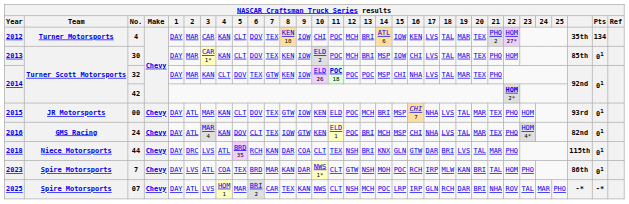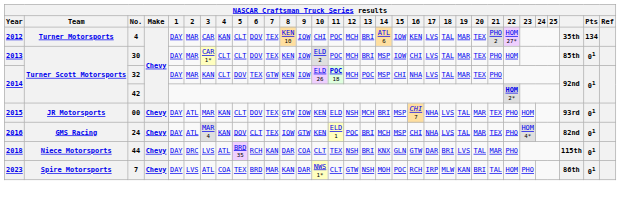30 | 4: KAN -> CLT
32 | 12: POC -> MCH
00 | 12: POC -> NSH
- row: 2025 | Spire Motorsports | 07 | Chevy | DAY | ATL | LVS | HOM 1 | MAR | BRI 2 | CAR | TEX | KAN | NWS | CLT | NSH | MCH | POC | LRP | IRP | GLN | RCH | DAR | BRI | NHA | ROV | TAL | MAR | PHO | -* | -*
